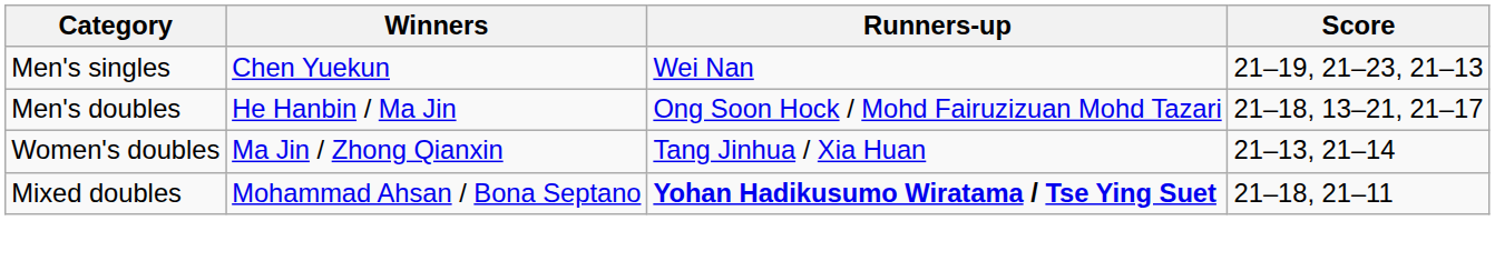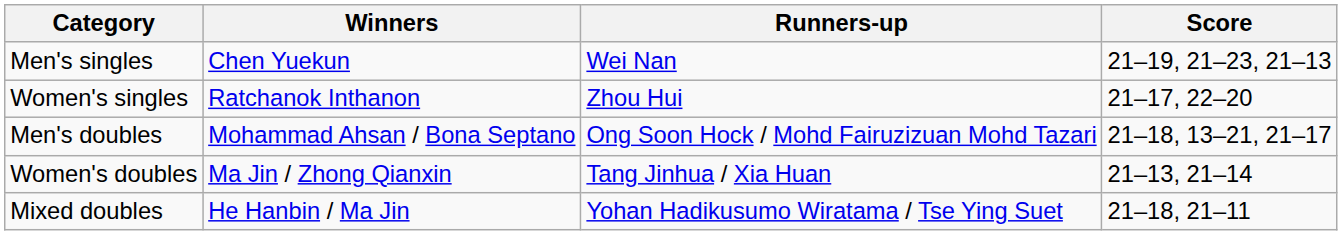+ row: Women's singles | Ratchanok Inthanon | Zhou Hui | 21–17, 22–20
Men's doubles | Winners: He Hanbin / Ma Jin -> Mohammad Ahsan / Bona Septano
Mixed doubles | Winners: Mohammad Ahsan / Bona Septano -> He Hanbin / Ma Jin
Mixed doubles | Runners-up: bold -> normal
